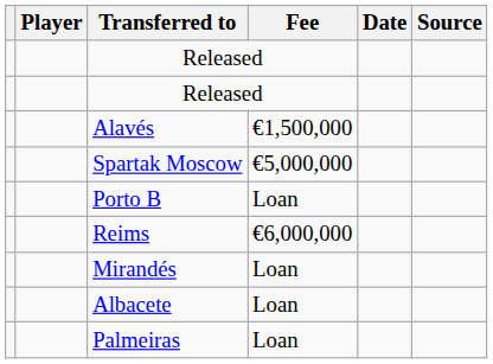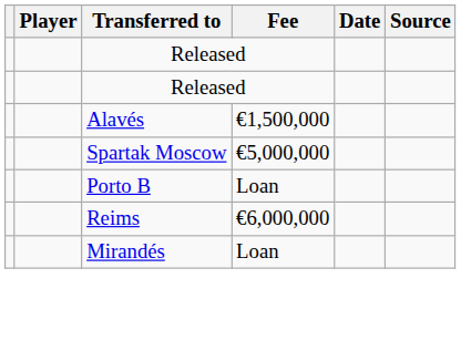- row: Albacete | Loan
- row: Palmeiras | Loan
